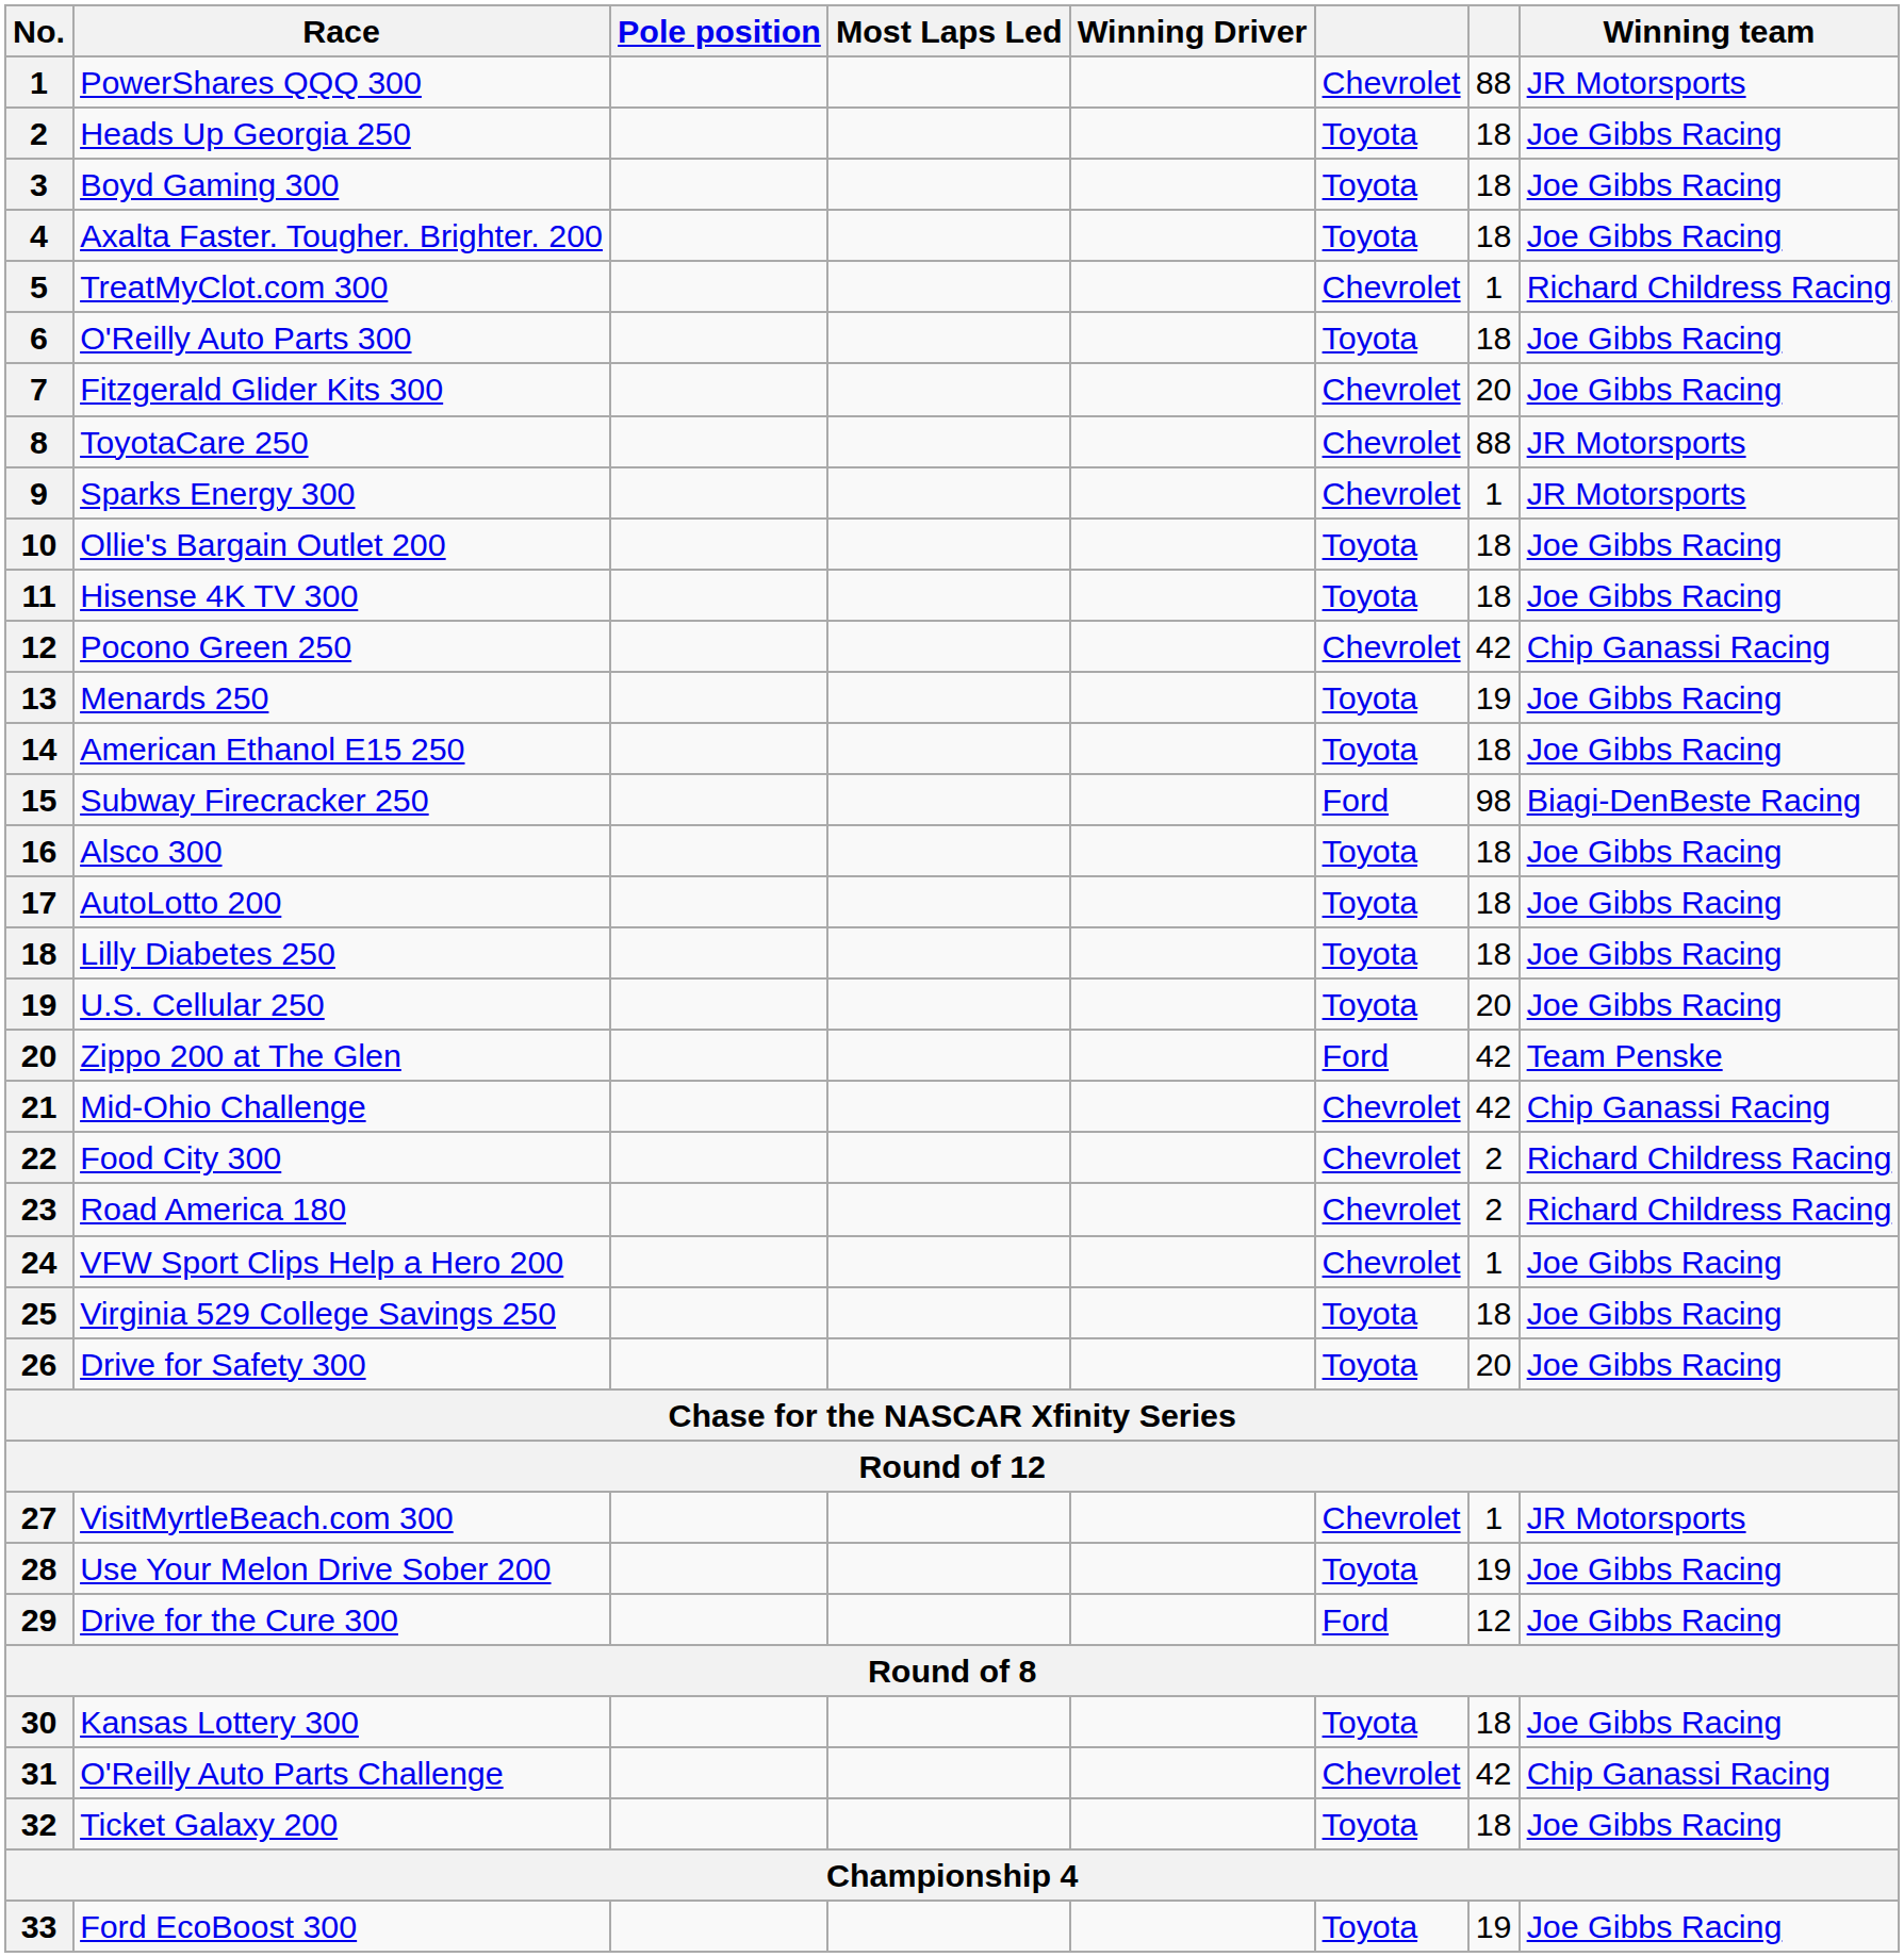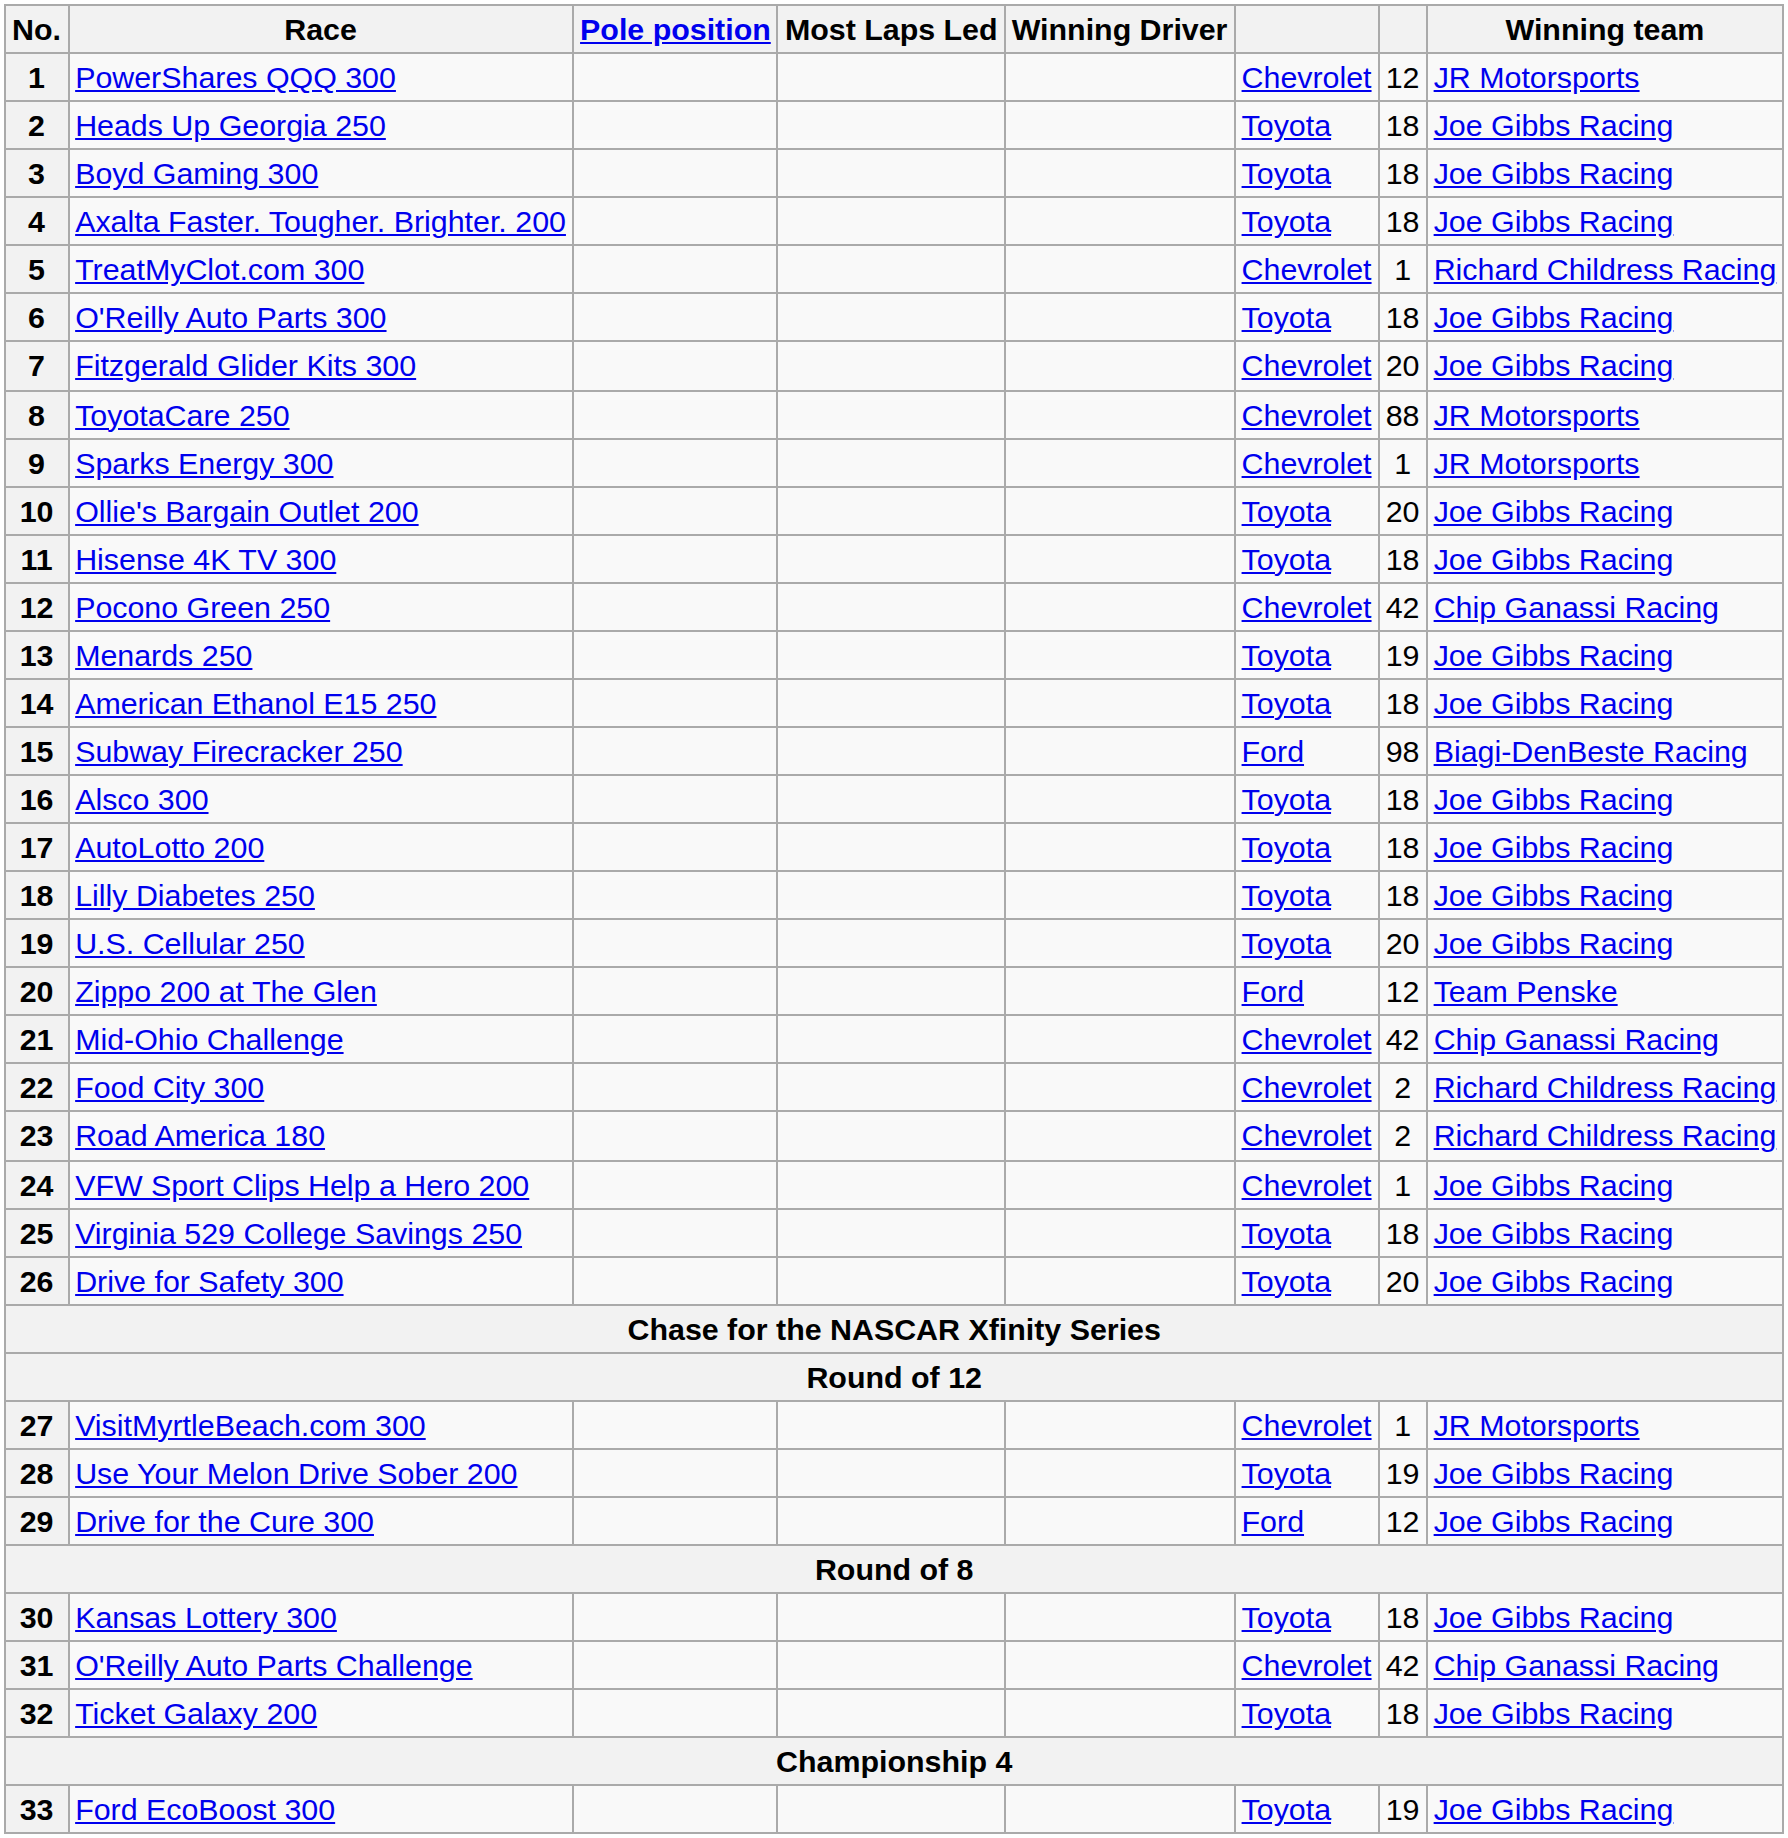PowerShares QQQ 300 | column 7: 88 -> 12
Ollie's Bargain Outlet 200 | column 7: 18 -> 20
Zippo 200 at The Glen | column 7: 42 -> 12
